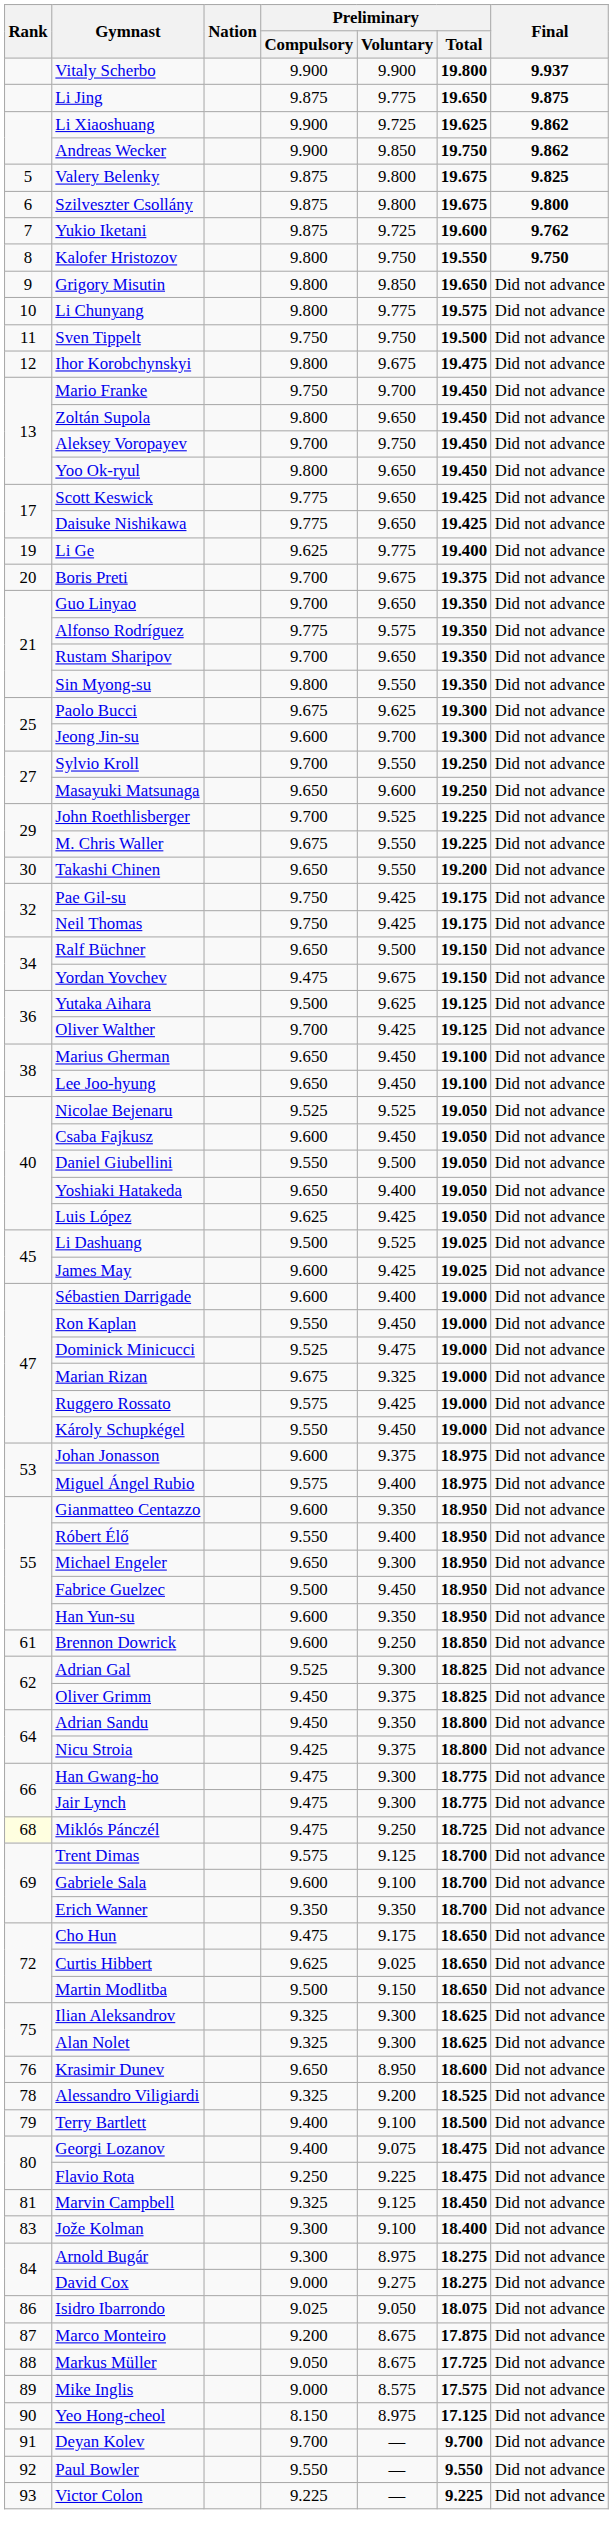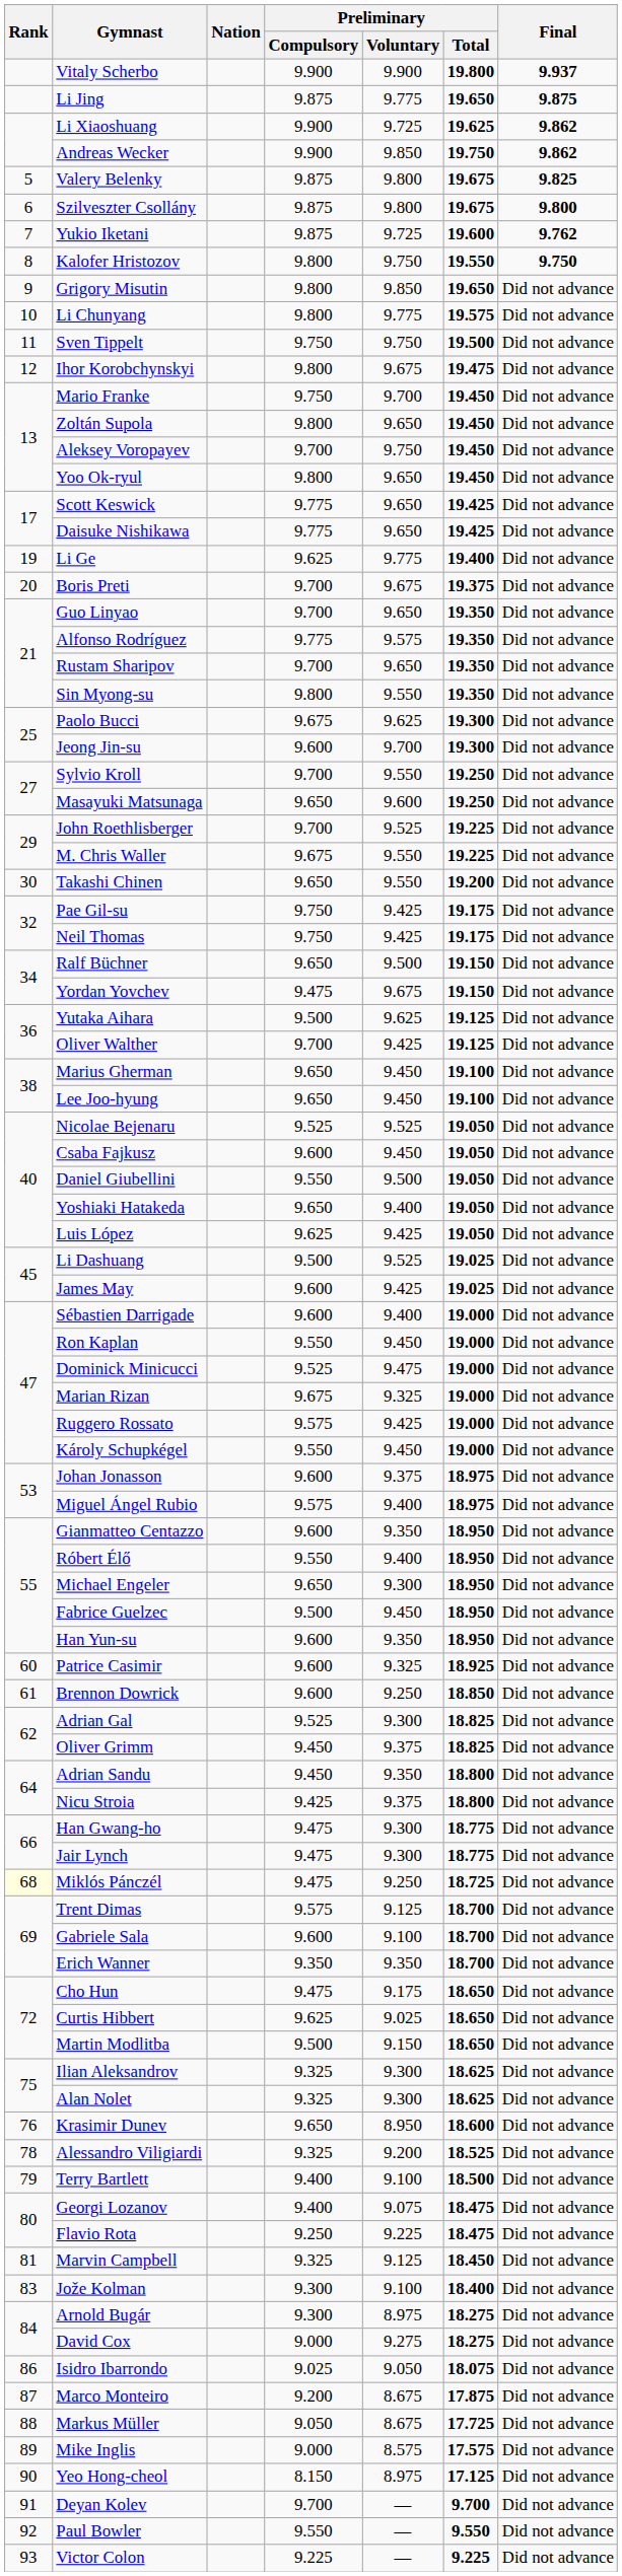+ row: 60 | Patrice Casimir | 9.600 | 9.325 | 18.925 | Did not advance
